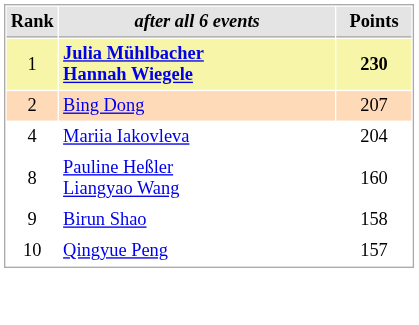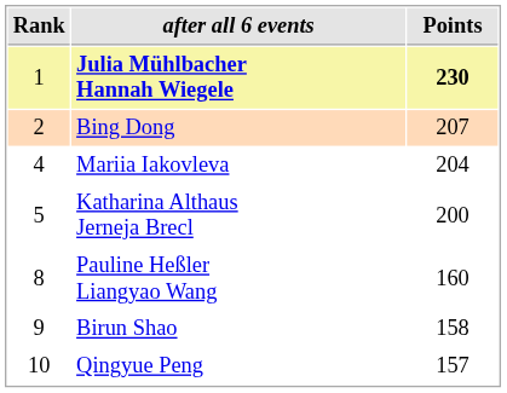+ row: 5 | Katharina Althaus Jerneja Brecl | 200
